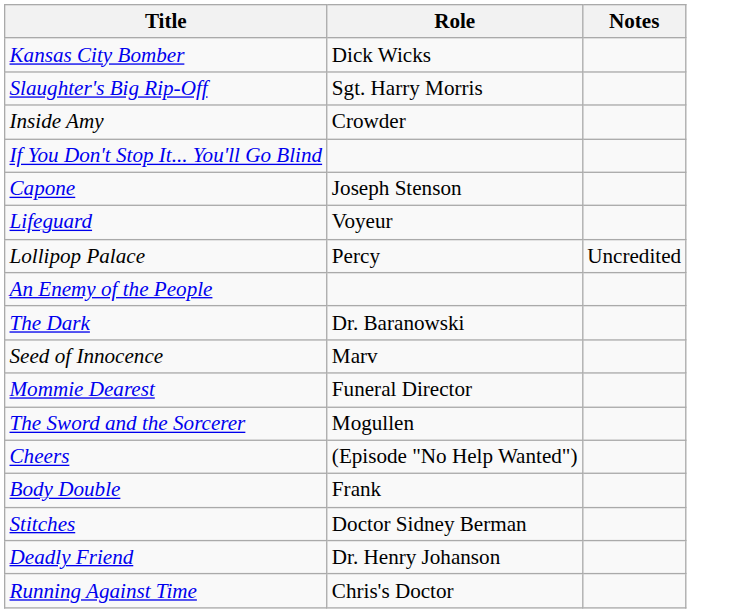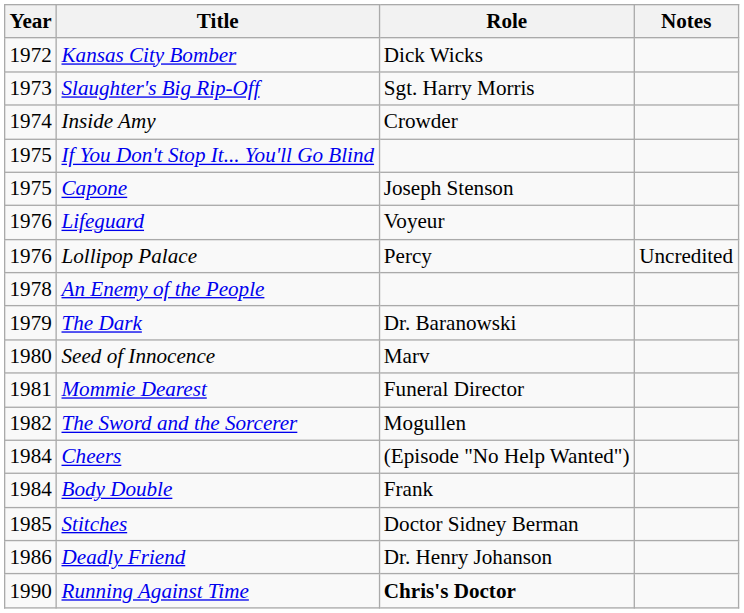+ column: Year | 1972 | 1973 | 1974 | 1975 | 1975 | 1976 | 1976 | 1978 | 1979 | 1980 | 1981 | 1982 | 1984 | 1984 | 1985 | 1986 | 1990
Running Against Time | Role: normal -> bold
